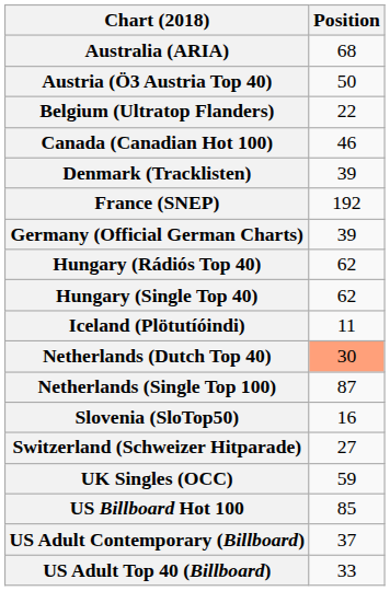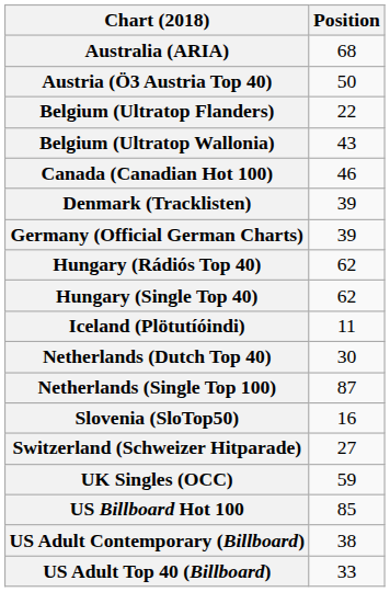+ row: Belgium (Ultratop Wallonia) | 43
- row: France (SNEP) | 192
Netherlands (Dutch Top 40) | Position: lightsalmon background -> no background
US Adult Contemporary (Billboard) | Position: 37 -> 38
